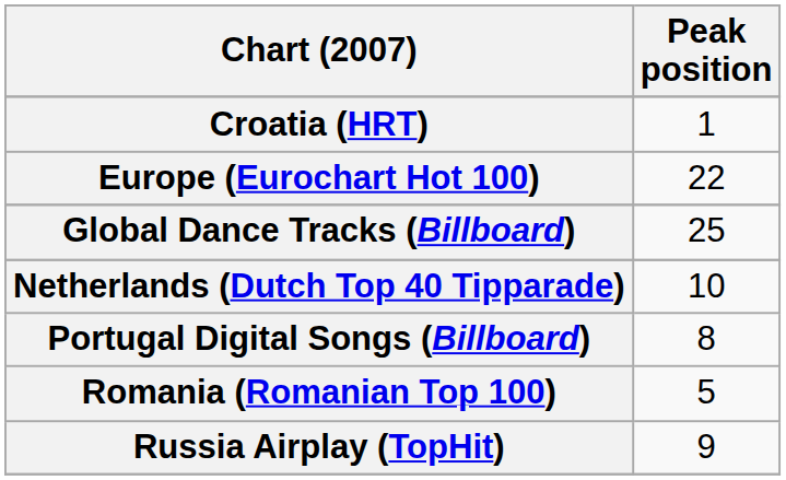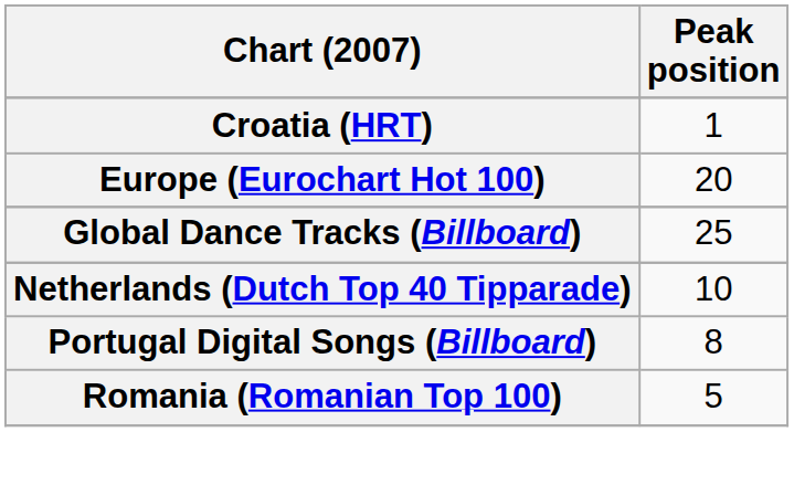Europe (Eurochart Hot 100) | Peak position: 22 -> 20
- row: Russia Airplay (TopHit) | 9
